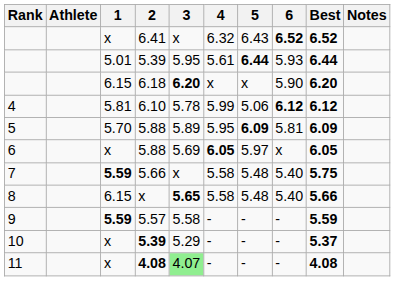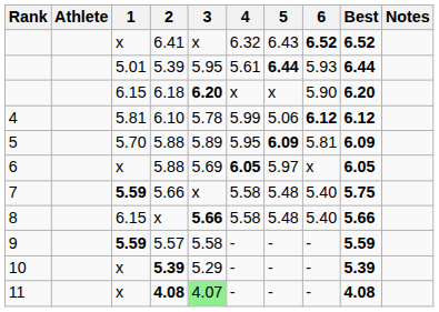8 | 3: 5.65 -> 5.66
10 | Best: 5.37 -> 5.39
